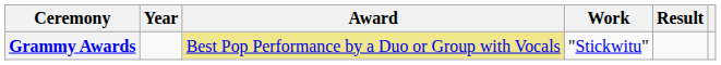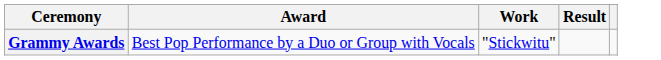- column: Year
Grammy Awards | Award: khaki background -> no background
